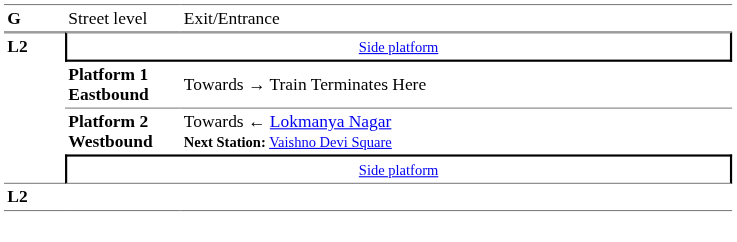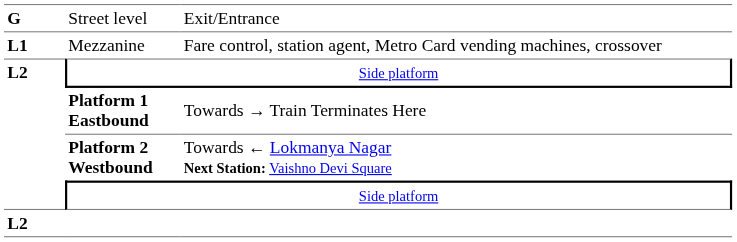+ row: L1 | Mezzanine | Fare control, station agent, Metro Card vending machines, crossover
